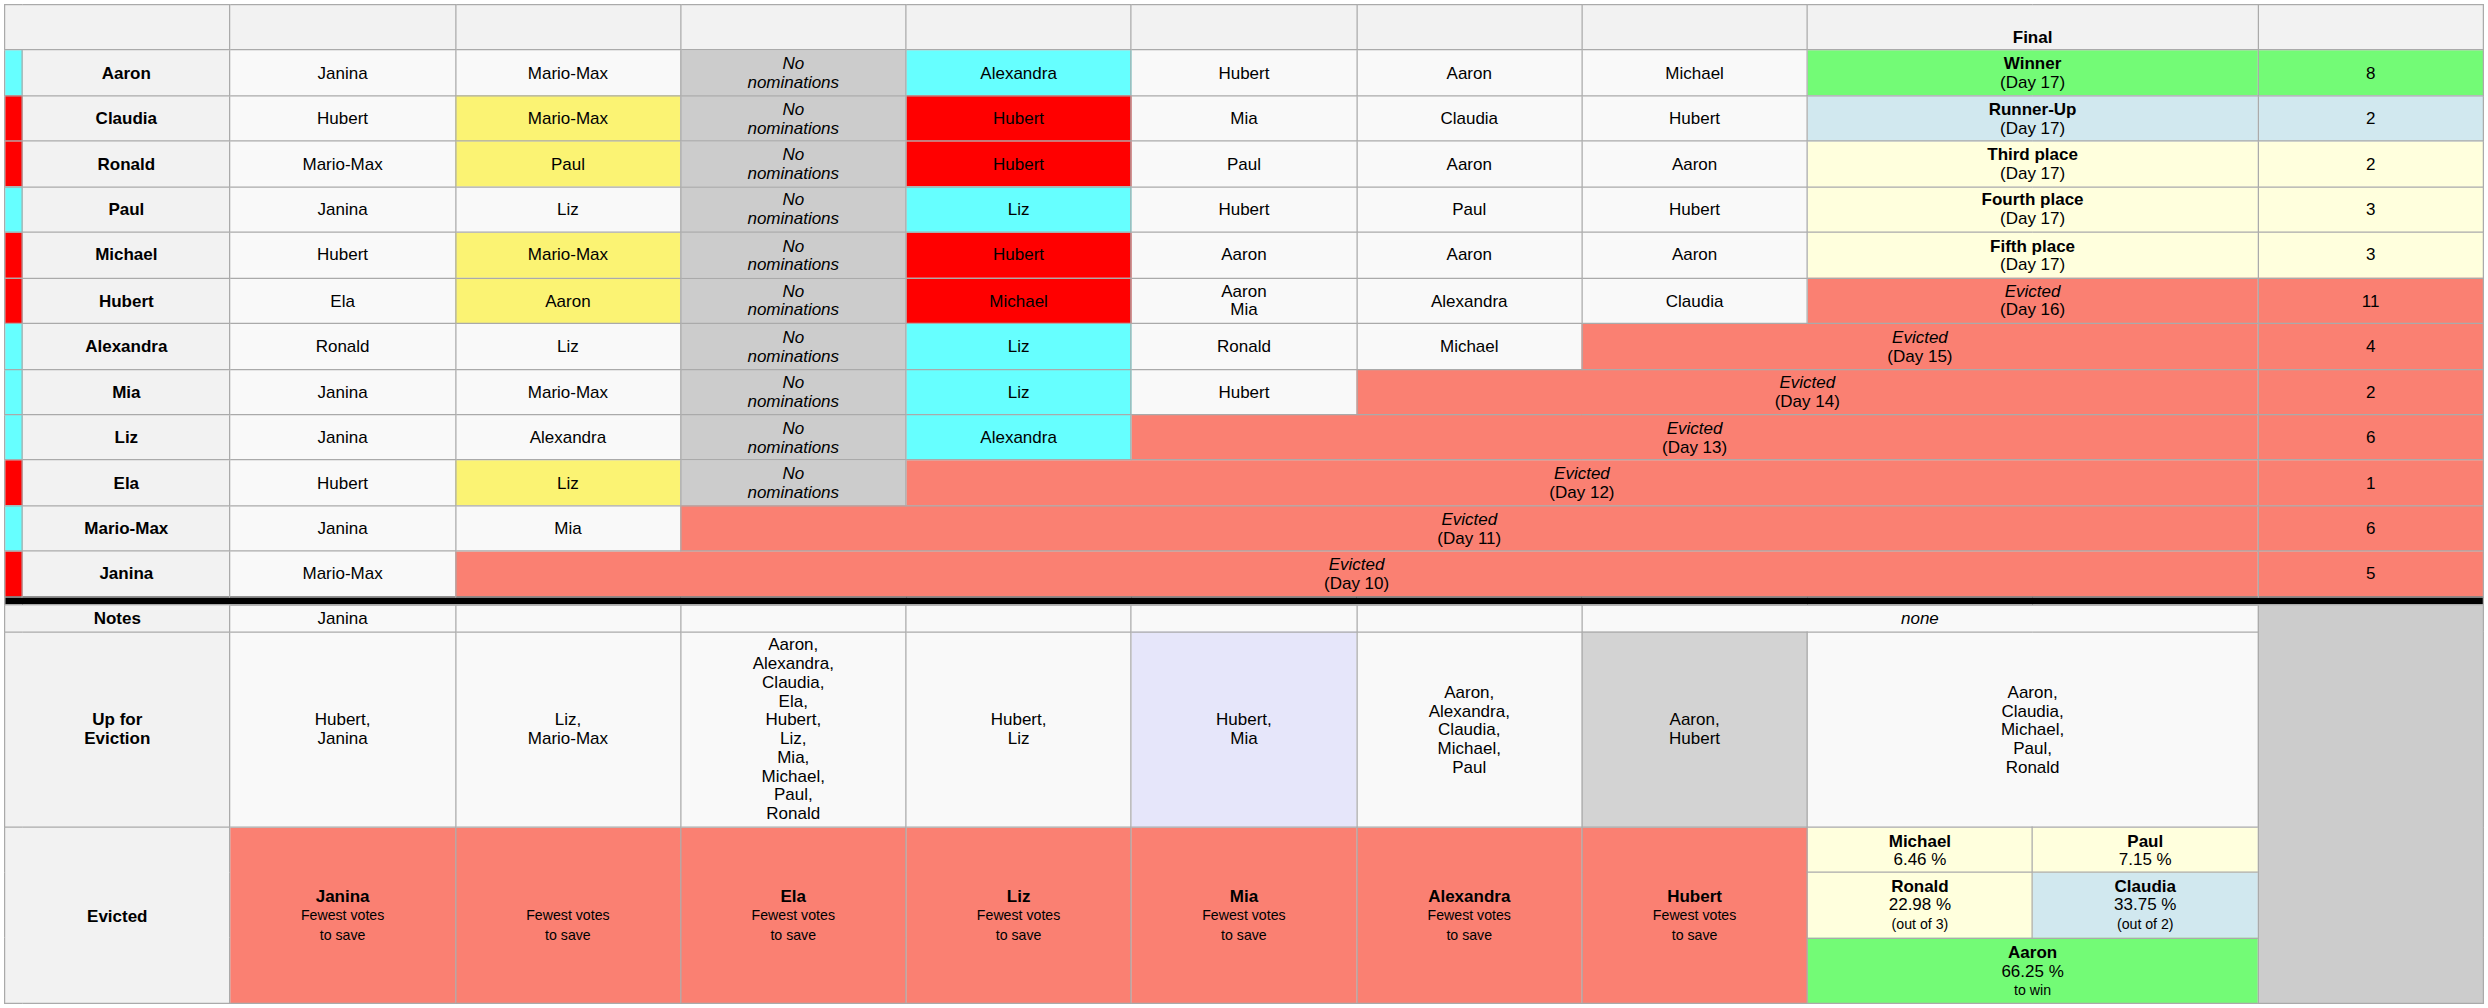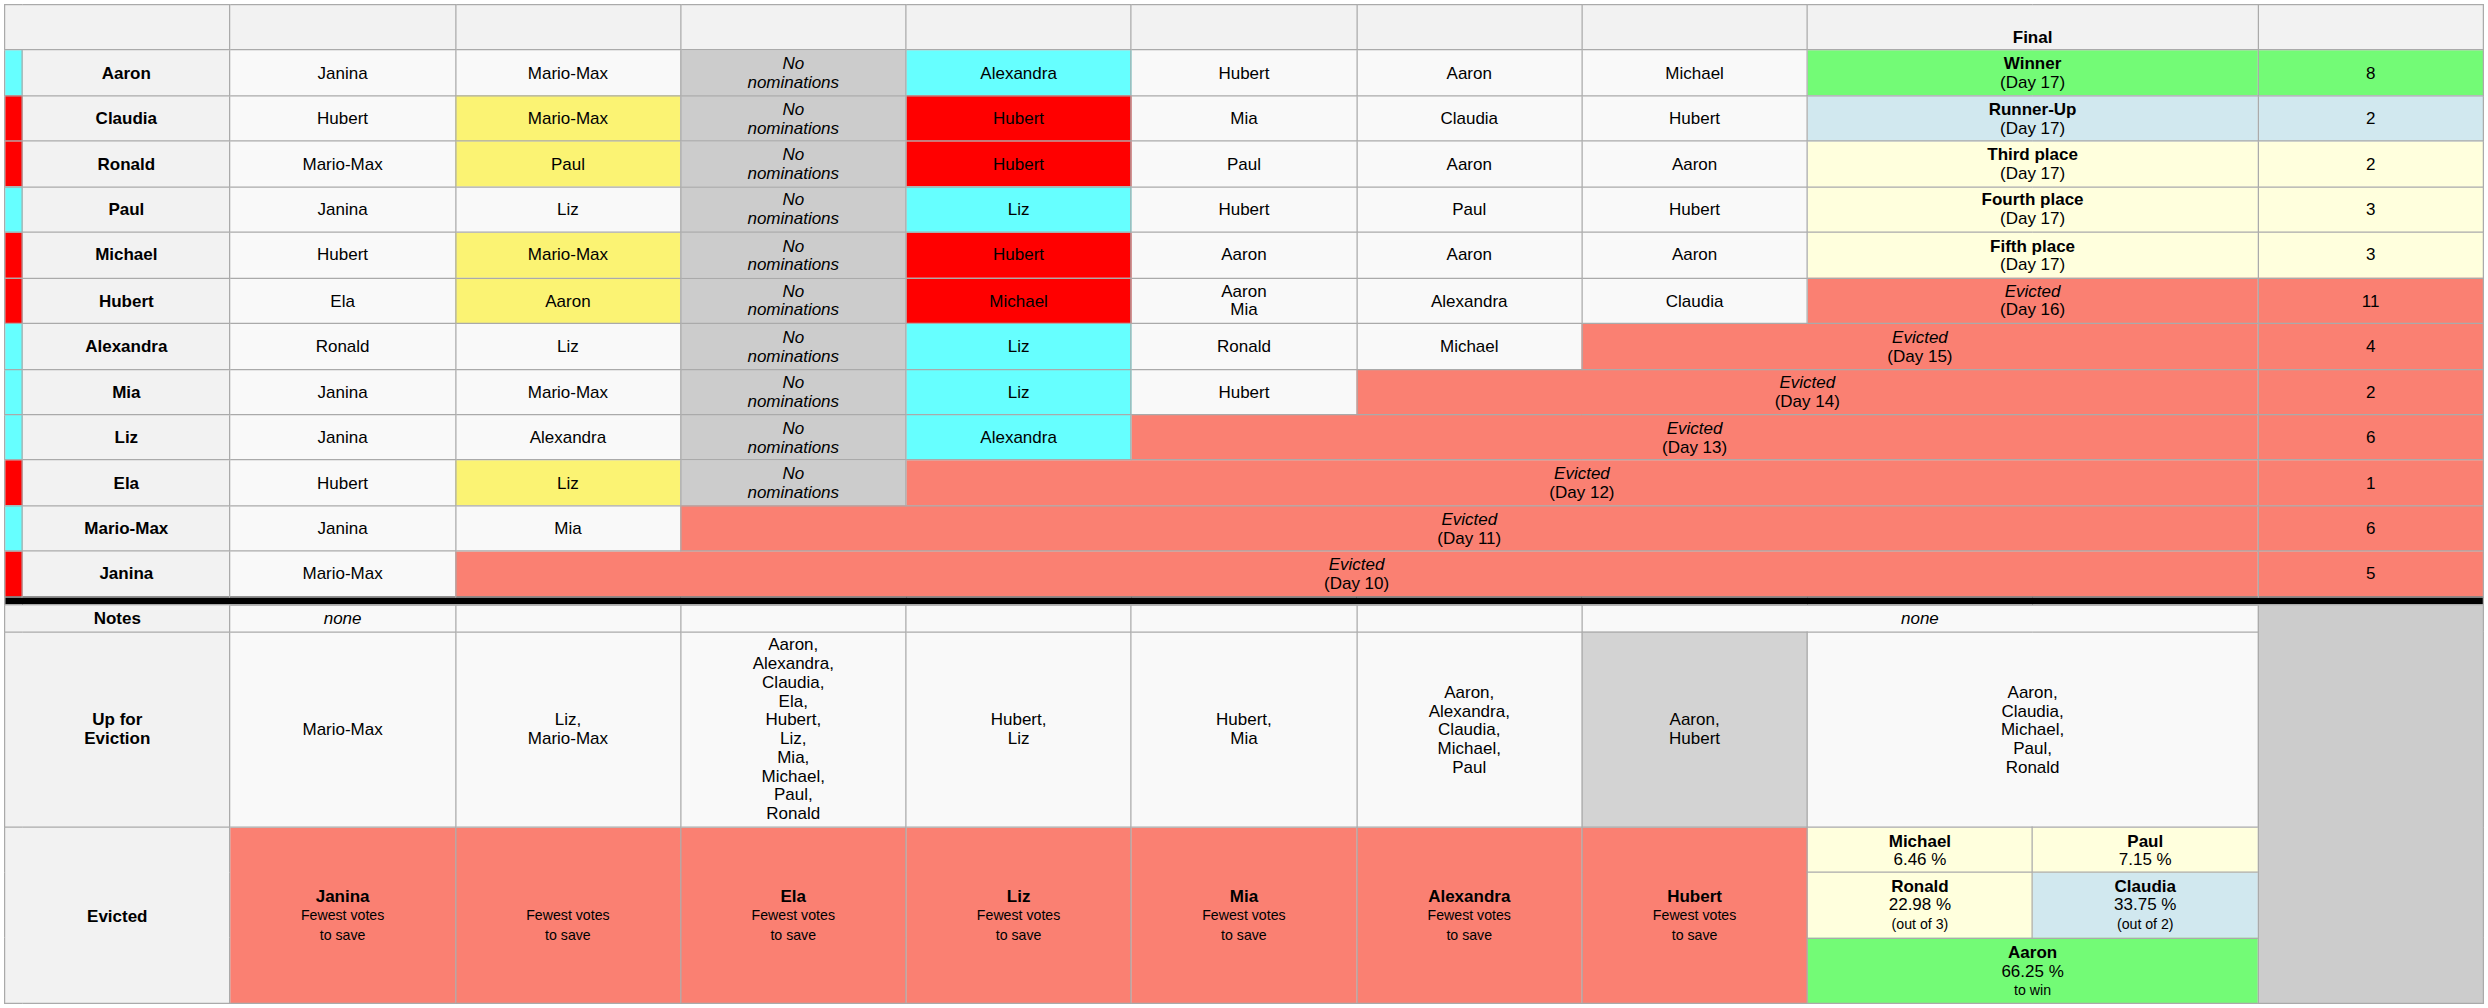Notes | column 3: Janina -> none
Up for Eviction | column 3: Hubert, Janina -> Mario-Max
Up for Eviction | column 7: lavender background -> no background
